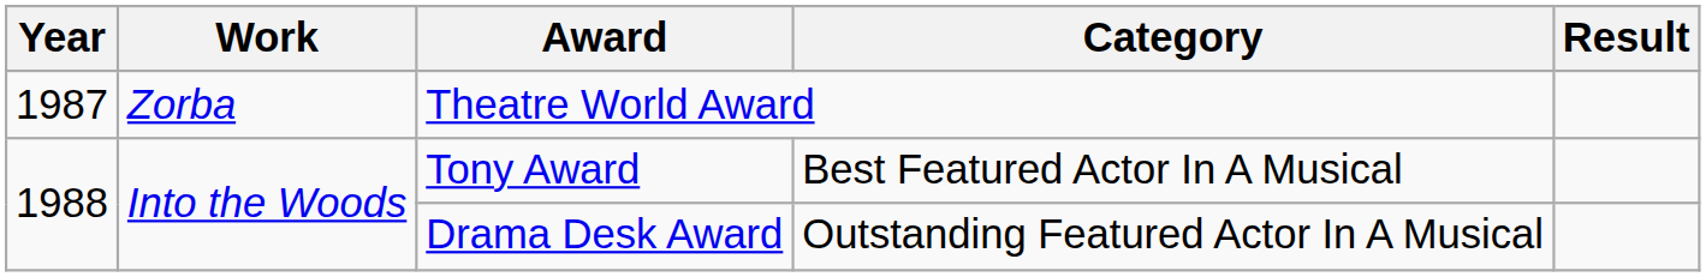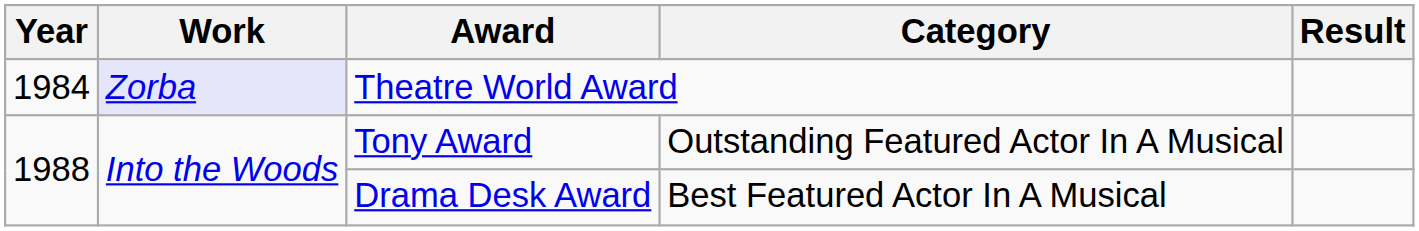Theatre World Award | Year: 1987 -> 1984
Theatre World Award | Work: no background -> lavender background
Tony Award | Category: Best Featured Actor In A Musical -> Outstanding Featured Actor In A Musical
Drama Desk Award | Category: Outstanding Featured Actor In A Musical -> Best Featured Actor In A Musical
